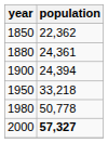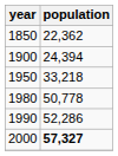- row: 1880 | 24,361
+ row: 1990 | 52,286
